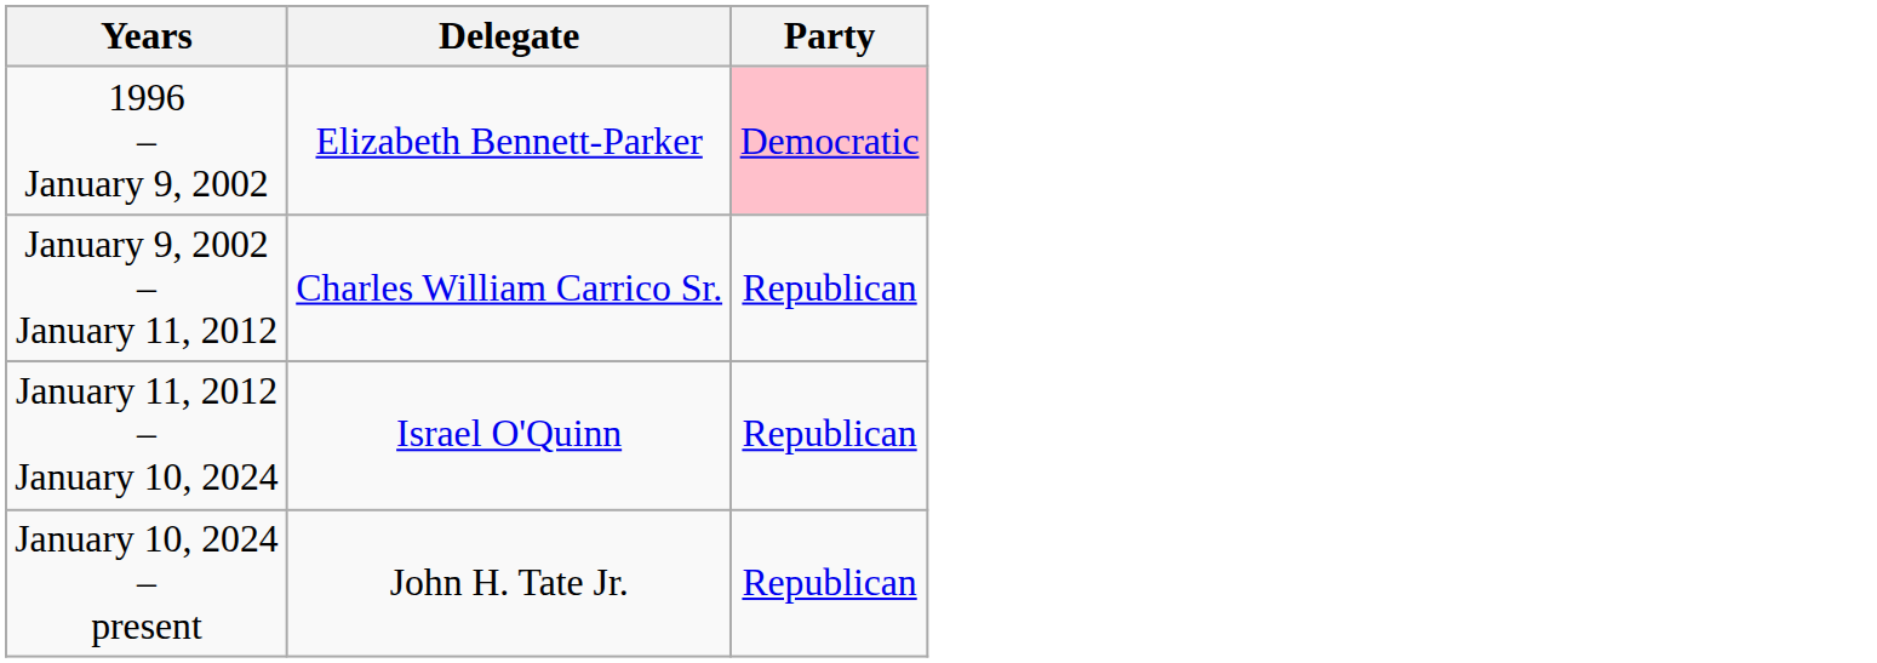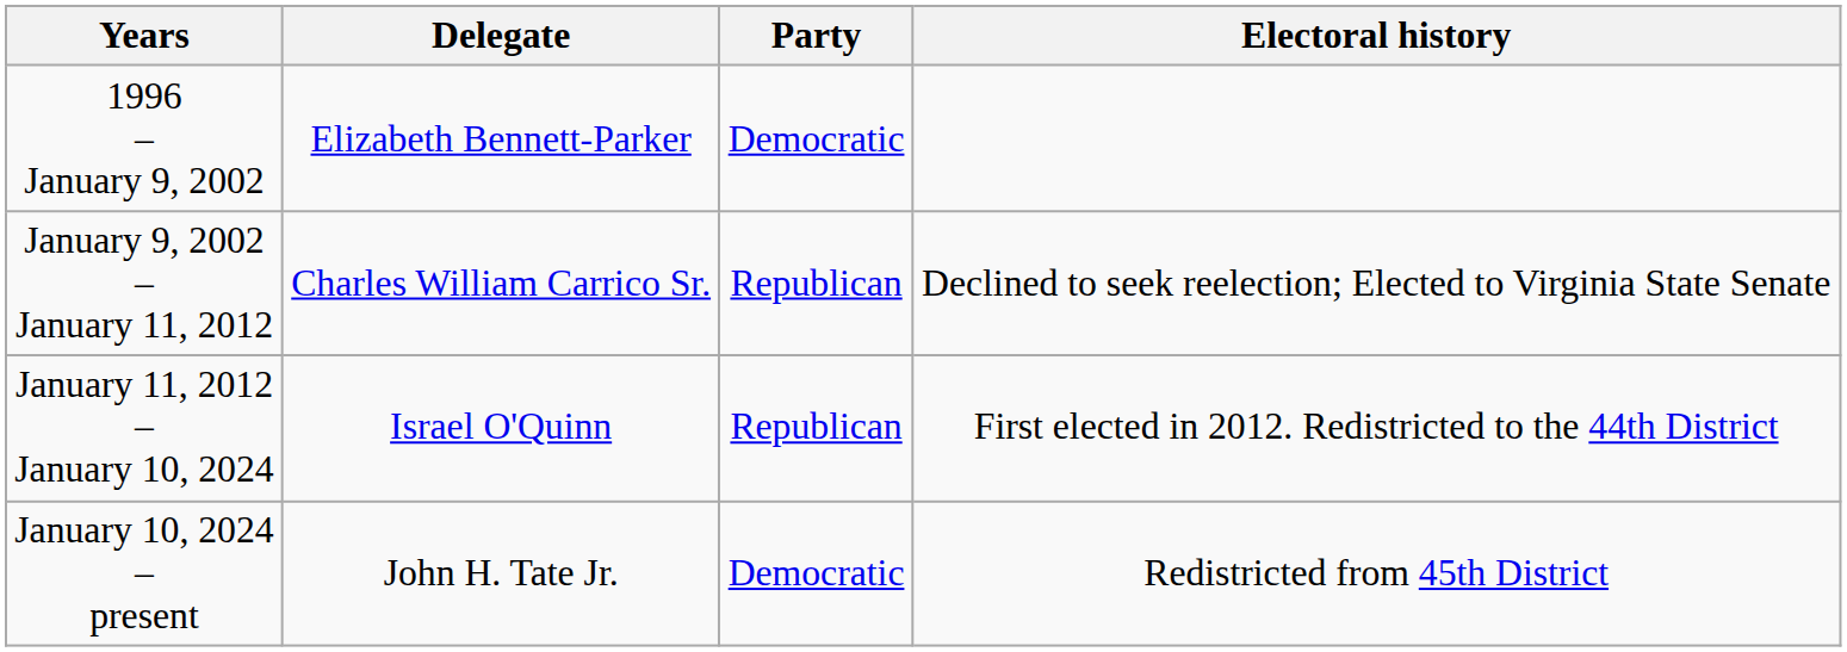+ column: Electoral history | Declined to seek reelection; Elected to Virginia State Senate | First elected in 2012. Redistricted to the 44th District | Redistricted from 45th District
1996 – January 9, 2002 | Party: pink background -> no background
January 10, 2024 – present | Party: Republican -> Democratic
